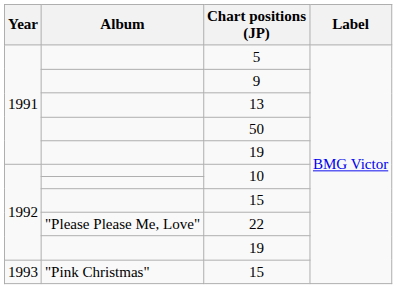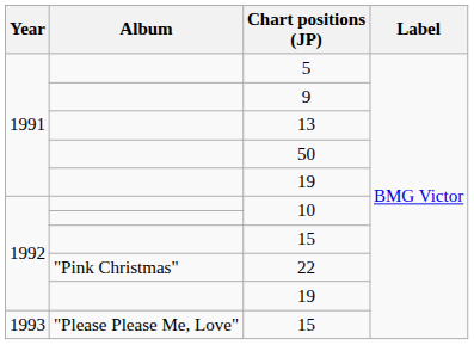22 | Album: "Please Please Me, Love" -> "Pink Christmas"
1993 / 15 | Album: "Pink Christmas" -> "Please Please Me, Love"
